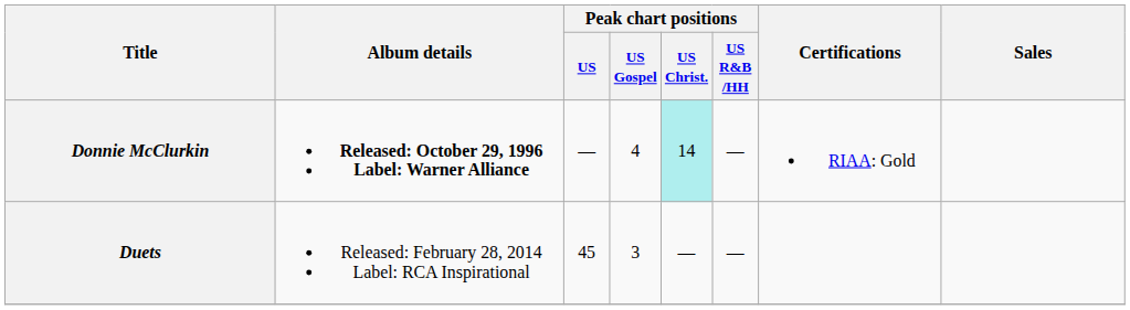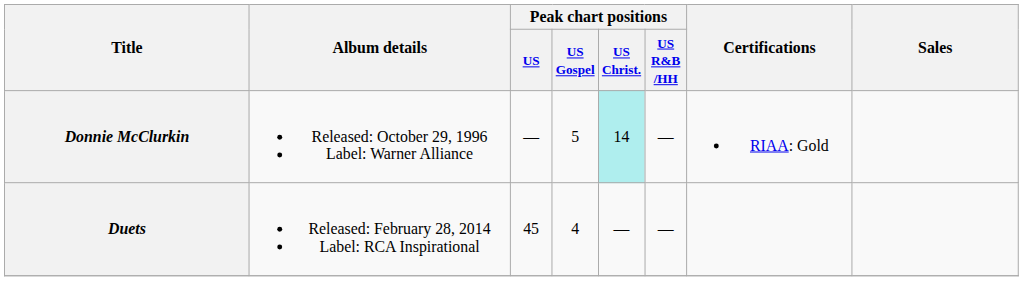Donnie McClurkin | Album details: bold -> normal
Donnie McClurkin | Peak chart positions / US Gospel: 4 -> 5
Duets | Peak chart positions / US Gospel: 3 -> 4
